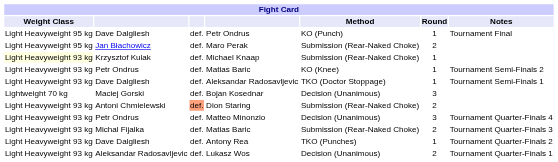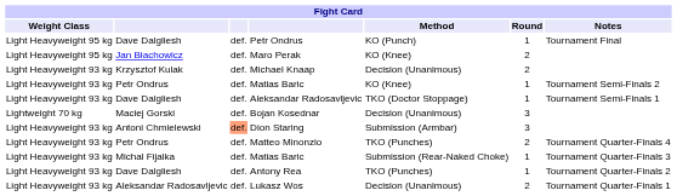Maro Perak | Method: Submission (Rear-Naked Choke) -> KO (Knee)
Michael Knaap | Weight Class: lightyellow background -> no background
Michael Knaap | Method: Submission (Rear-Naked Choke) -> Decision (Unanimous)
Michael Knaap | Round: 1 -> 2
Dion Staring | Method: Submission (Rear-Naked Choke) -> Submission (Armbar)
Dion Staring | Round: 2 -> 3
Matteo Minonzio | Method: Decision (Unanimous) -> TKO (Punches)
Matteo Minonzio | Round: 3 -> 2
Michal Fijalka / Matias Baric | Round: 2 -> 1
